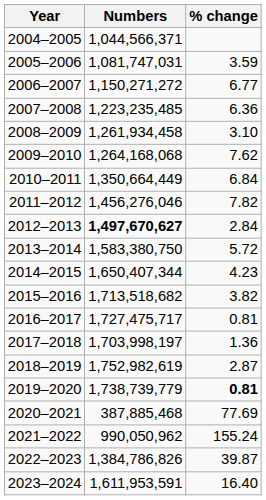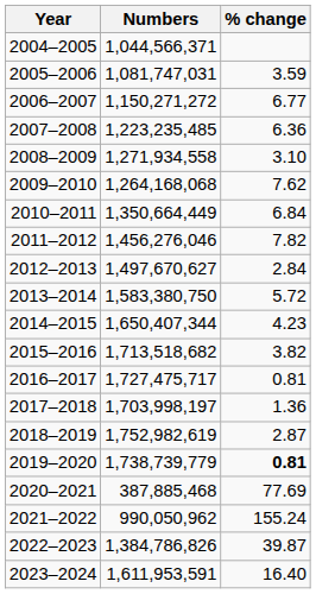2008–2009 | Numbers: 1,261,934,458 -> 1,271,934,558
2012–2013 | Numbers: bold -> normal
